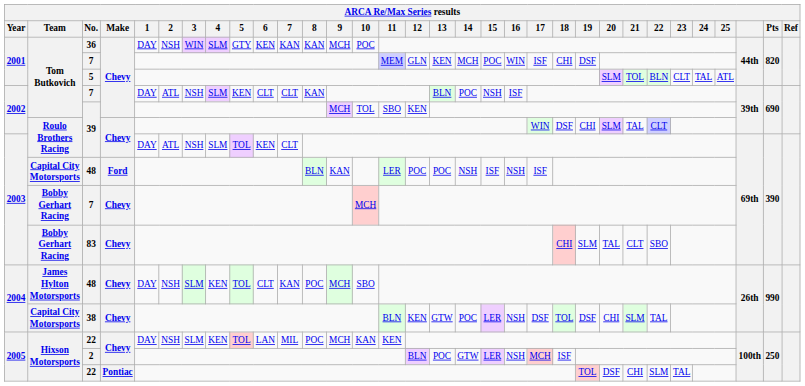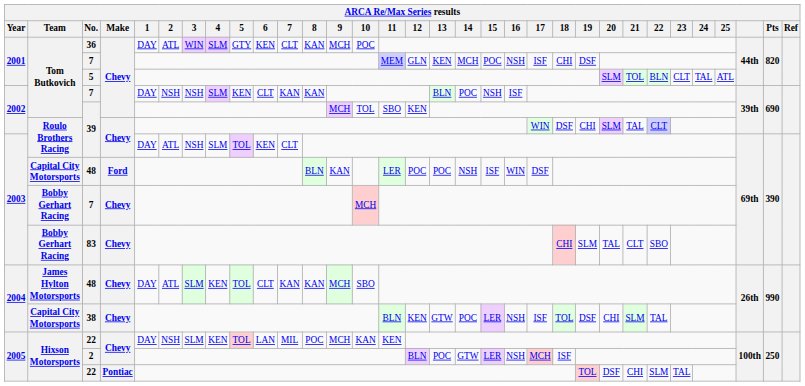36 | 2: NSH -> ATL
36 | 7: KAN -> CLT
2001 / 7 | 16: WIN -> NSH
2002 / 7 | 2: ATL -> NSH
2002 / 7 | 7: CLT -> KAN
2003 / 48 | 16: NSH -> WIN
2003 / 48 | 17: ISF -> DSF
2004 / 48 | 2: NSH -> ATL
2004 / 48 | 8: POC -> KAN
38 | 17: DSF -> ISF
